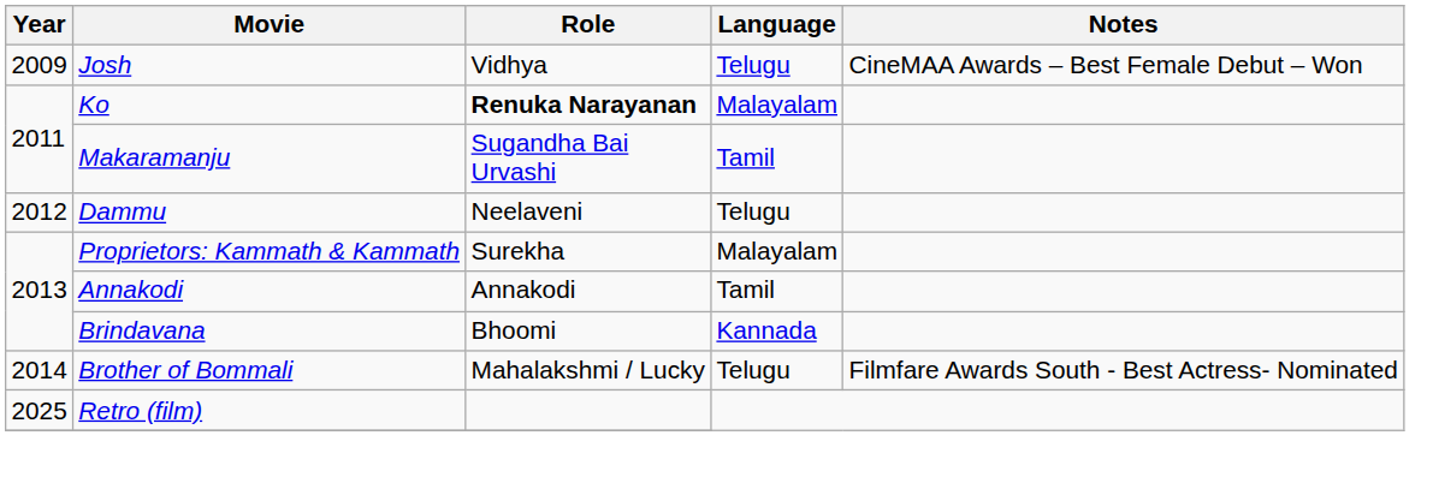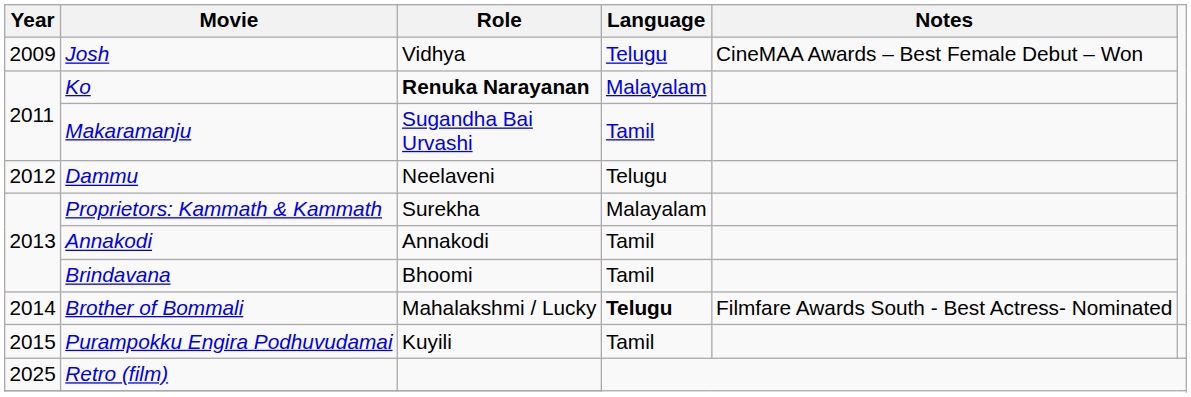Brindavana | Language: Kannada -> Tamil
Brother of Bommali | Language: normal -> bold
+ row: 2015 | Purampokku Engira Podhuvudamai | Kuyili | Tamil
